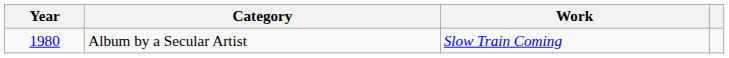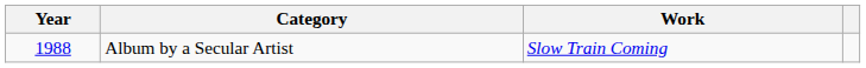Album by a Secular Artist | Year: 1980 -> 1988
